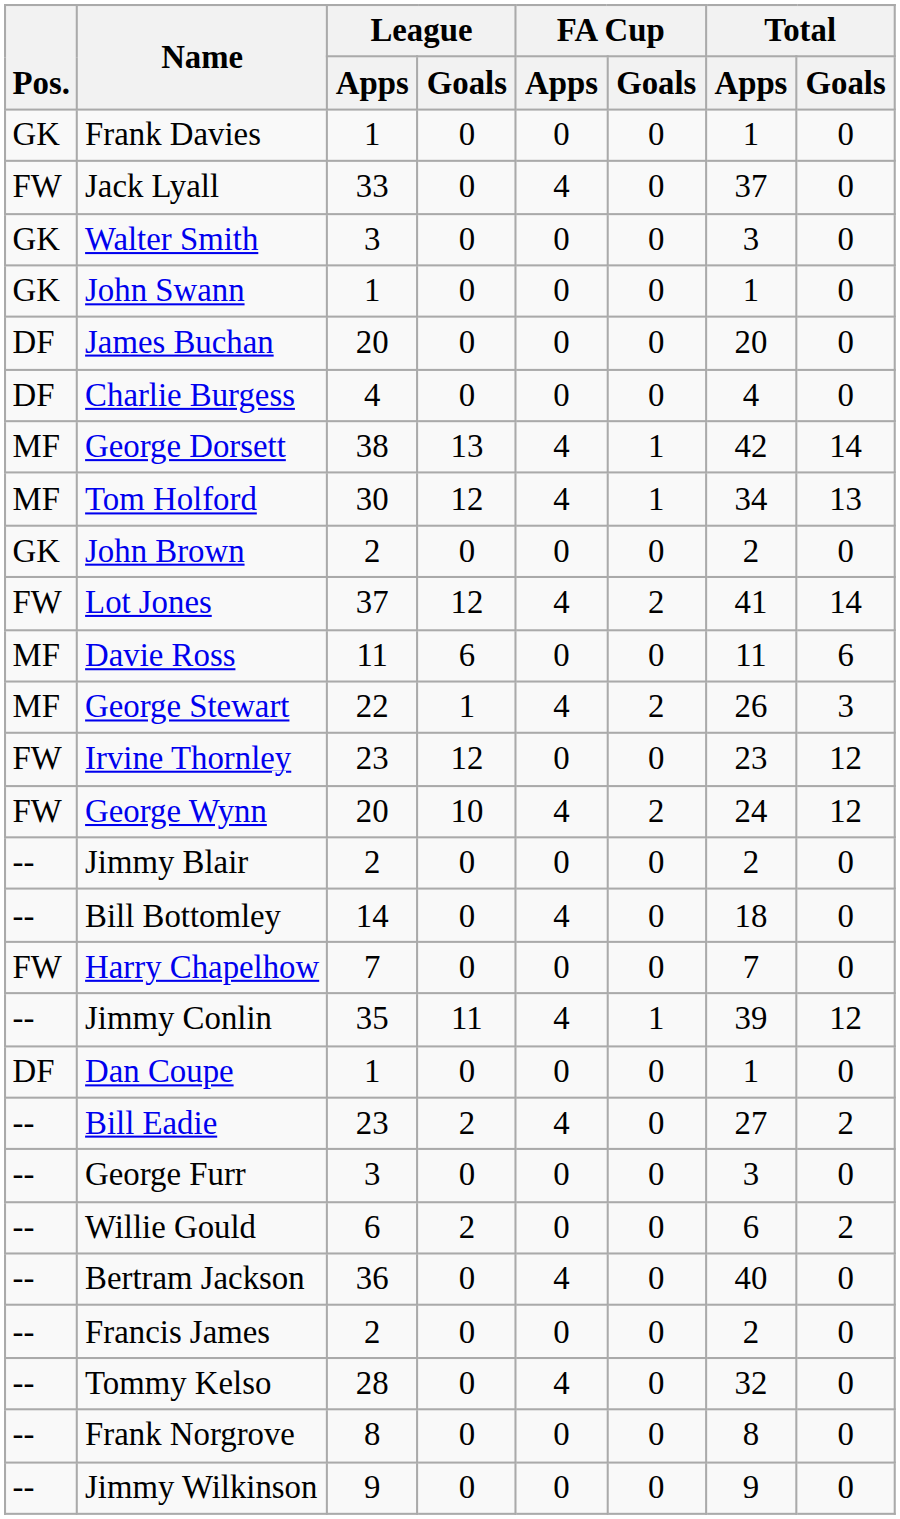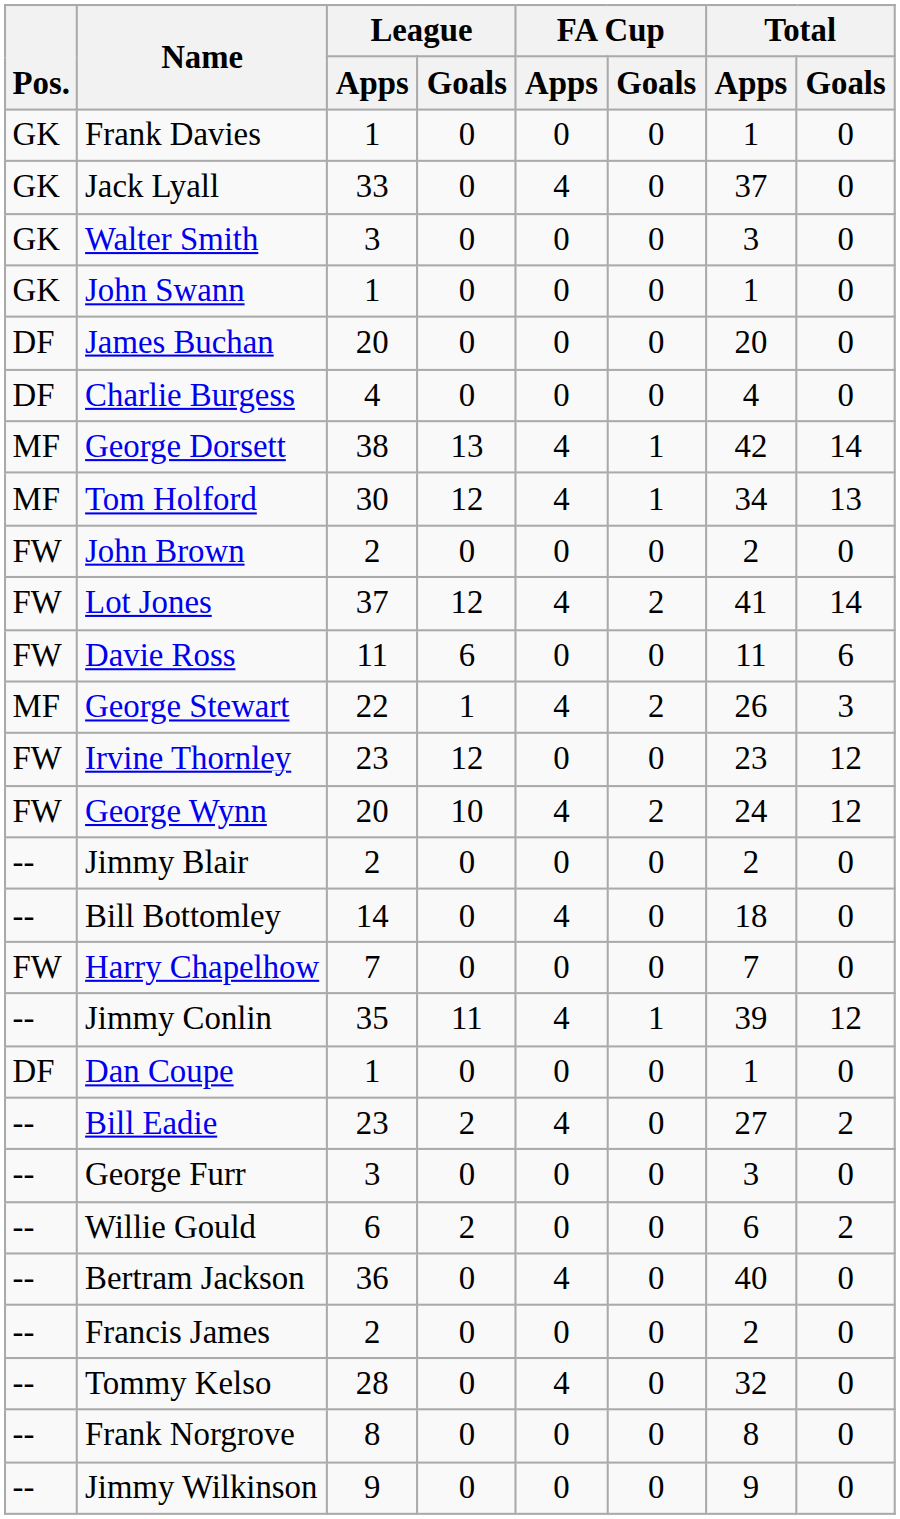Jack Lyall | Pos.: FW -> GK
John Brown | Pos.: GK -> FW
Davie Ross | Pos.: MF -> FW
